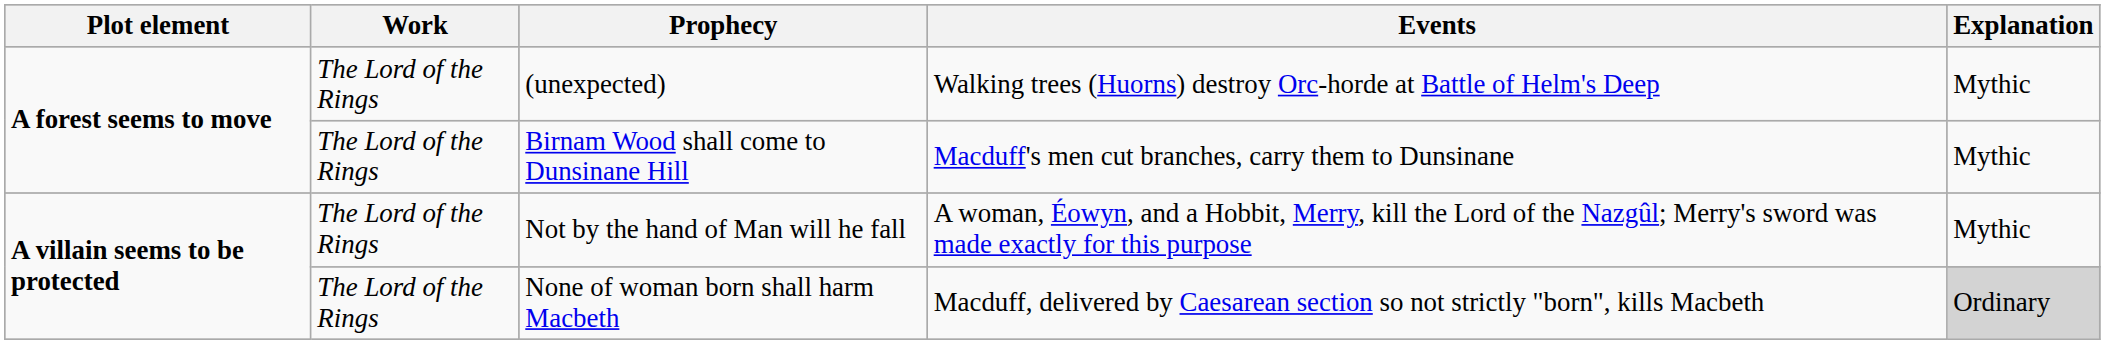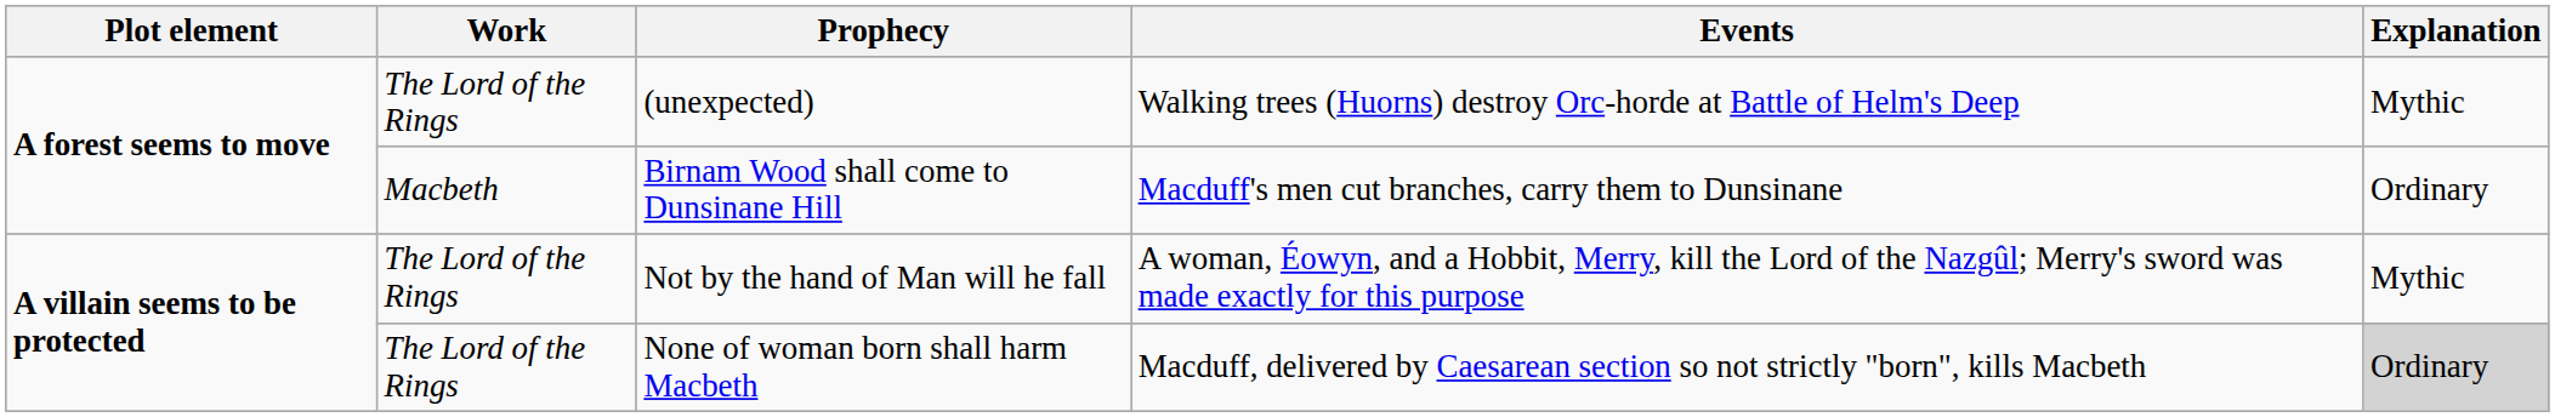Birnam Wood shall come to Dunsinane Hill | Work: The Lord of the Rings -> Macbeth
Birnam Wood shall come to Dunsinane Hill | Explanation: Mythic -> Ordinary
